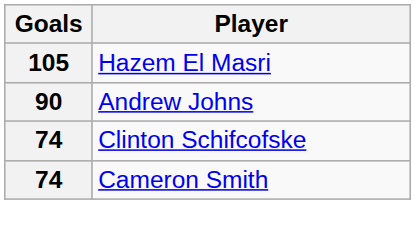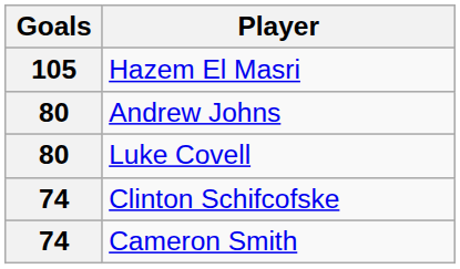Andrew Johns | Goals: 90 -> 80
+ row: 80 | Luke Covell
